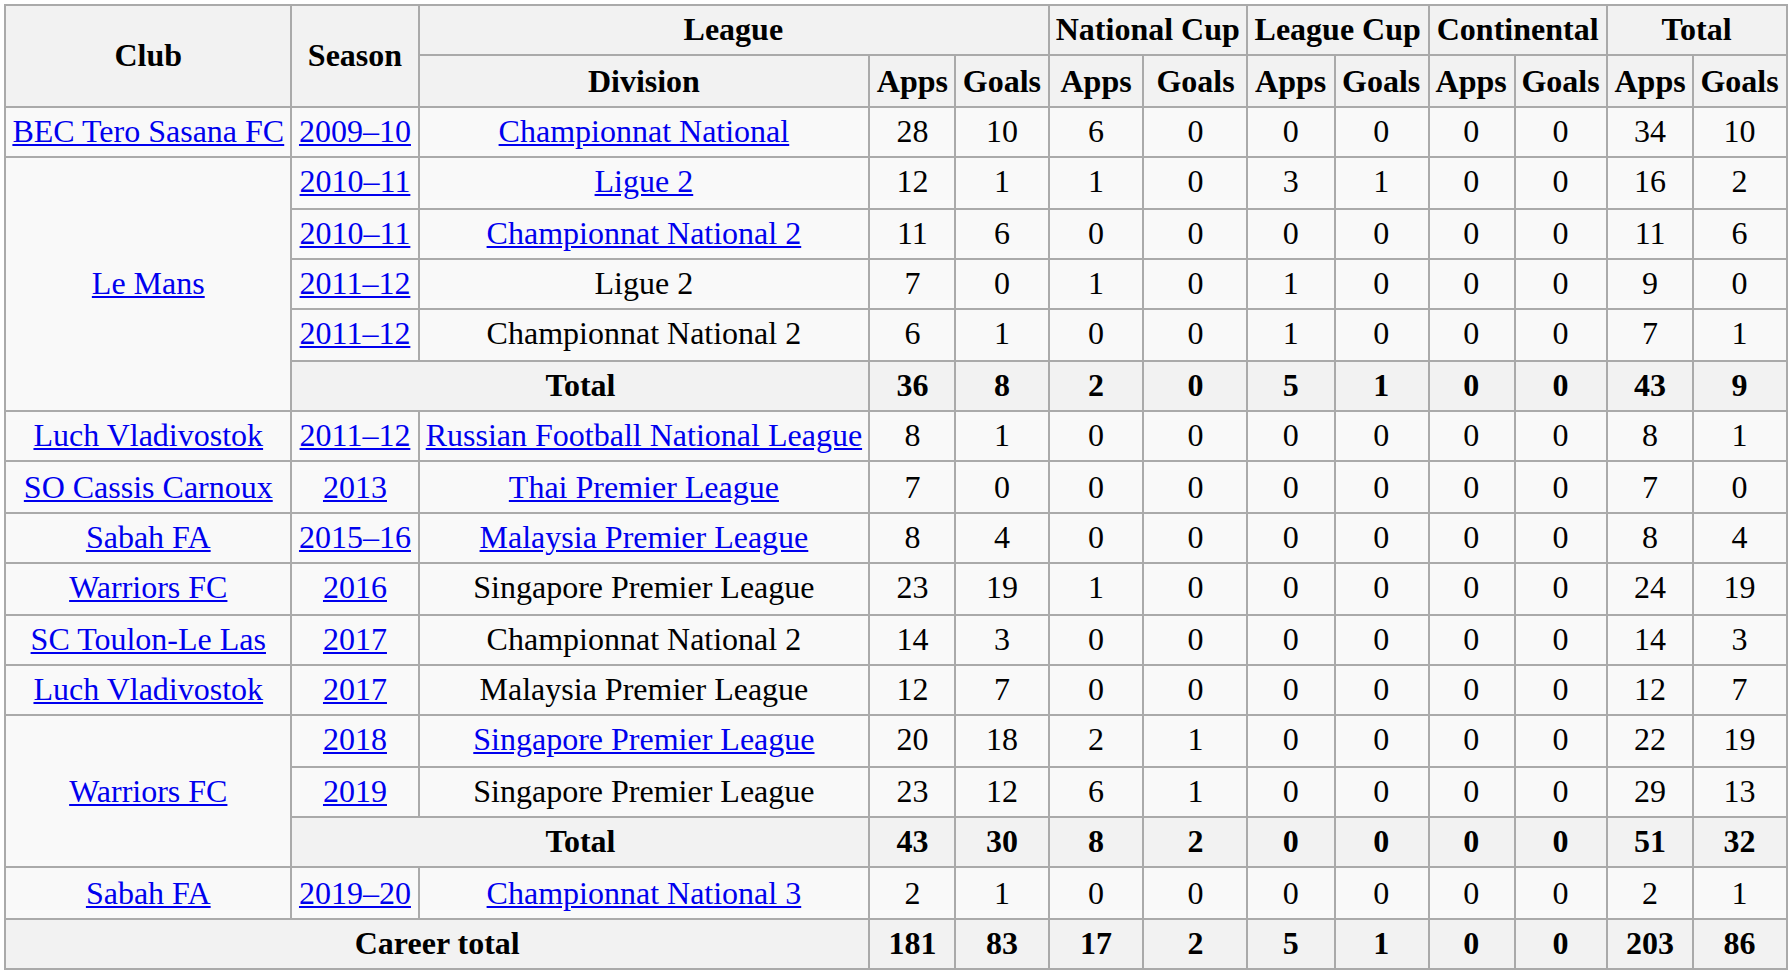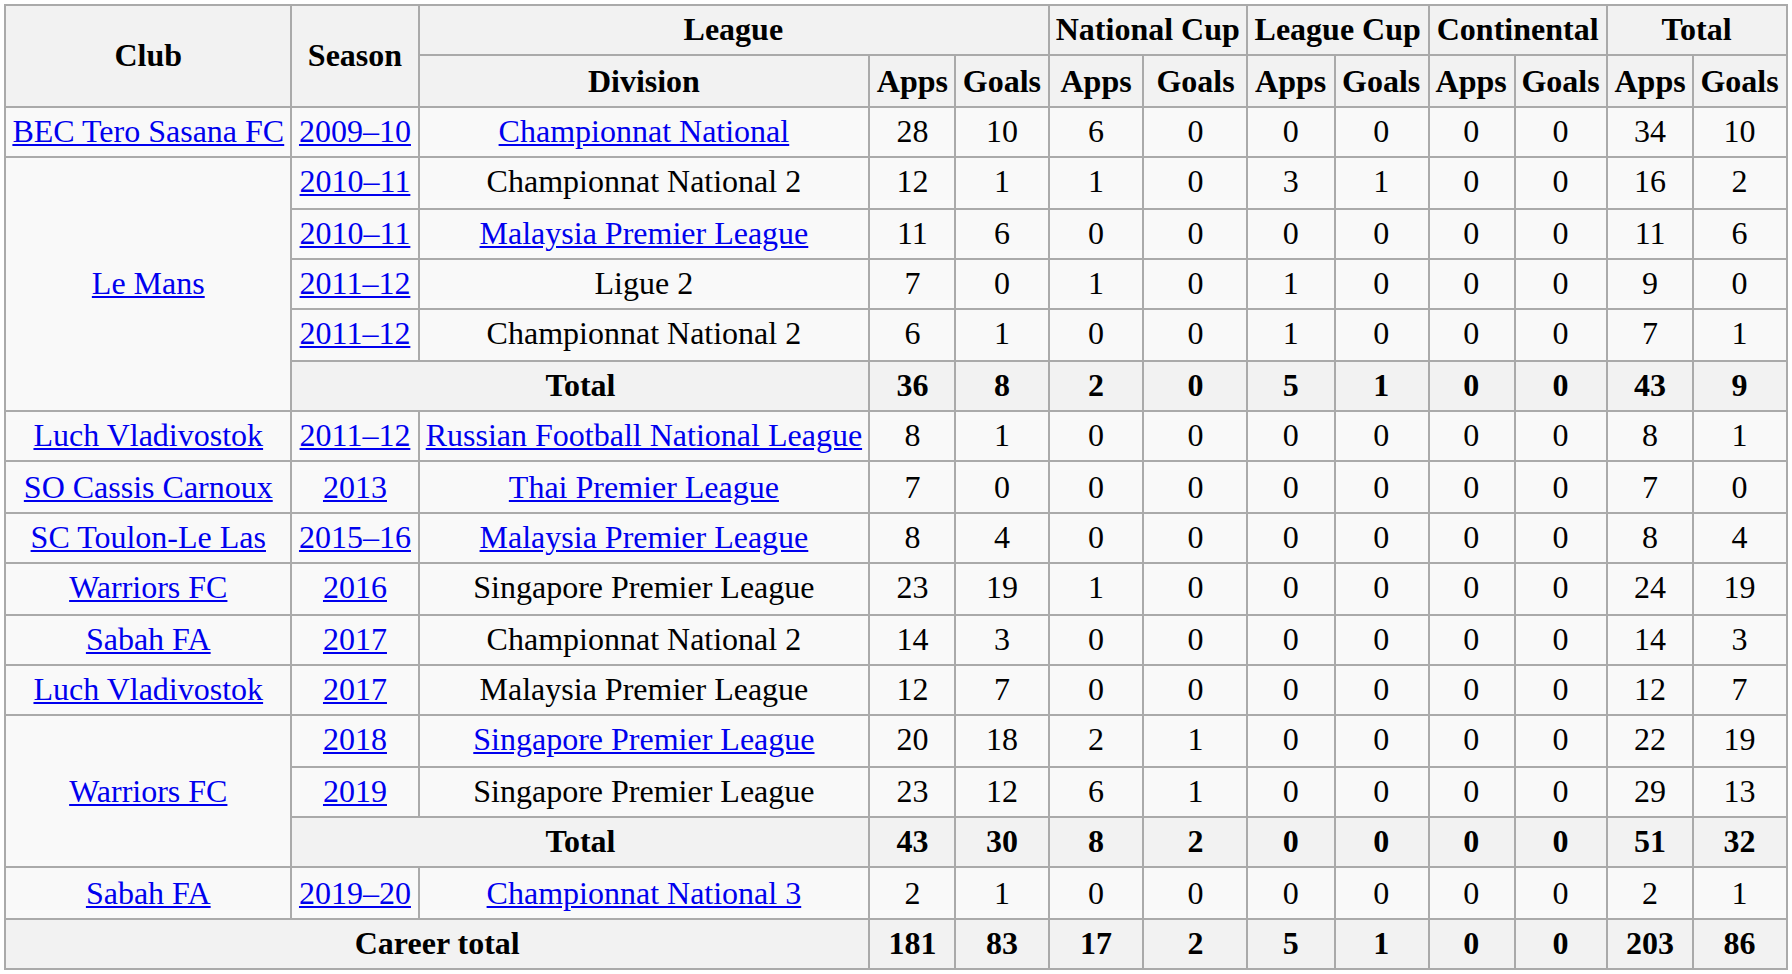2010–11 / 12 | League / Division: Ligue 2 -> Championnat National 2
2010–11 / 11 | League / Division: Championnat National 2 -> Malaysia Premier League
2015–16 | Club: Sabah FA -> SC Toulon-Le Las
2017 / 14 | Club: SC Toulon-Le Las -> Sabah FA
